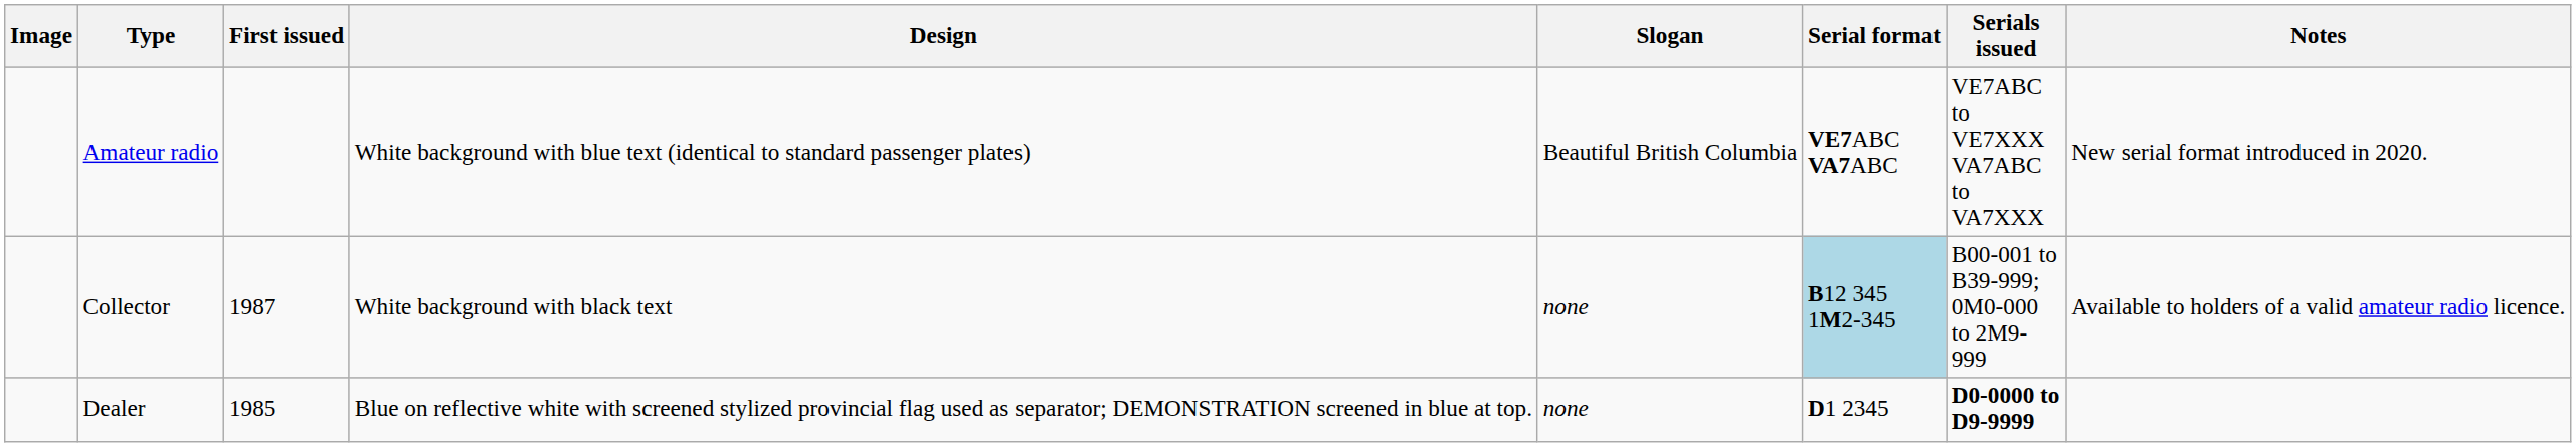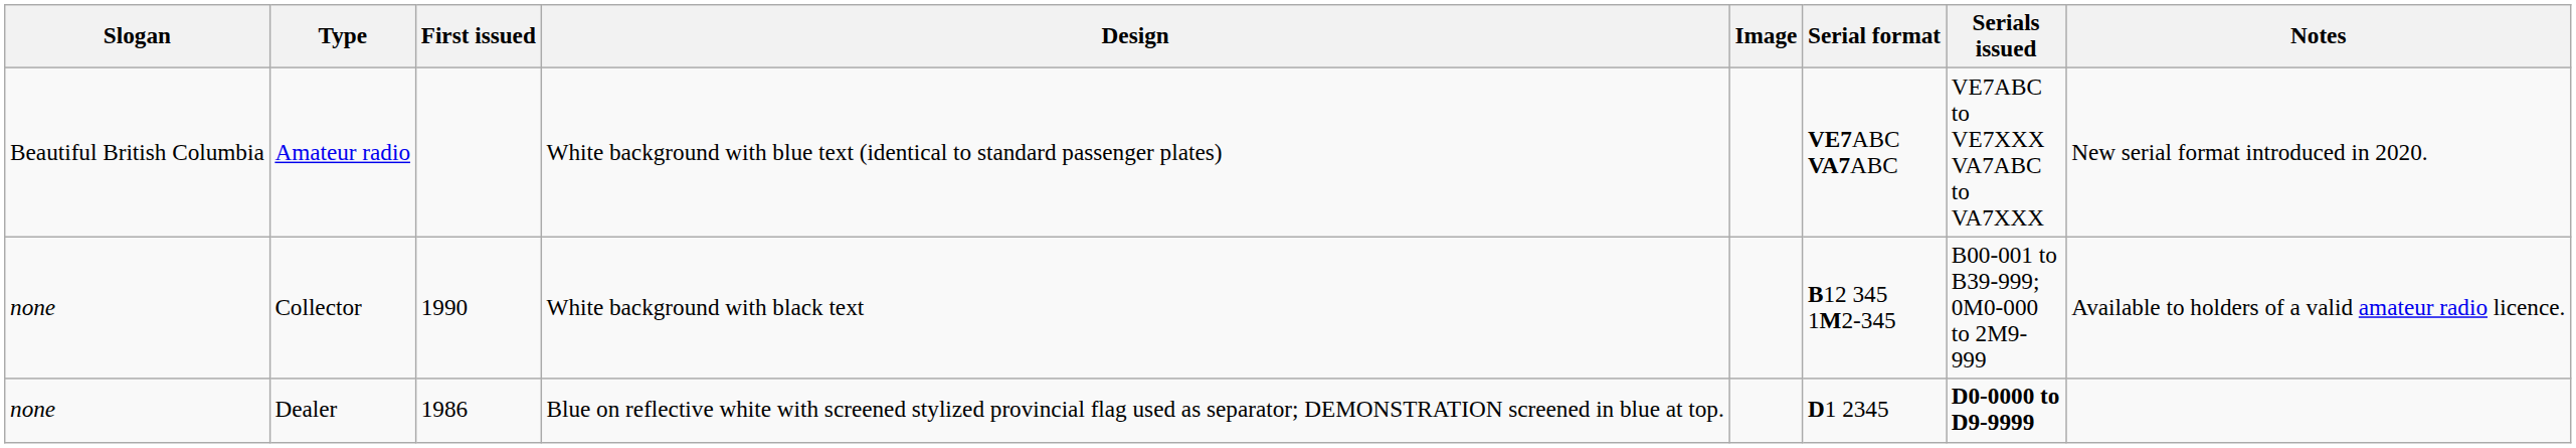columns swapped: Image <-> Slogan
Collector | First issued: 1987 -> 1990
Collector | Serial format: lightblue background -> no background
Dealer | First issued: 1985 -> 1986
